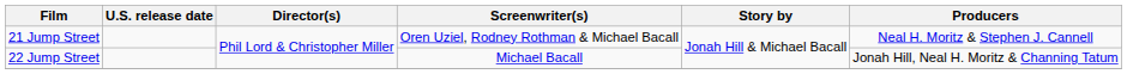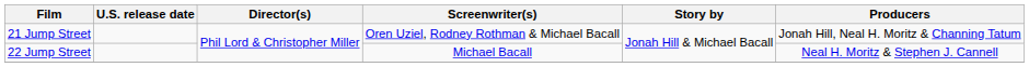21 Jump Street | Producers: Neal H. Moritz & Stephen J. Cannell -> Jonah Hill, Neal H. Moritz & Channing Tatum
22 Jump Street | Producers: Jonah Hill, Neal H. Moritz & Channing Tatum -> Neal H. Moritz & Stephen J. Cannell
